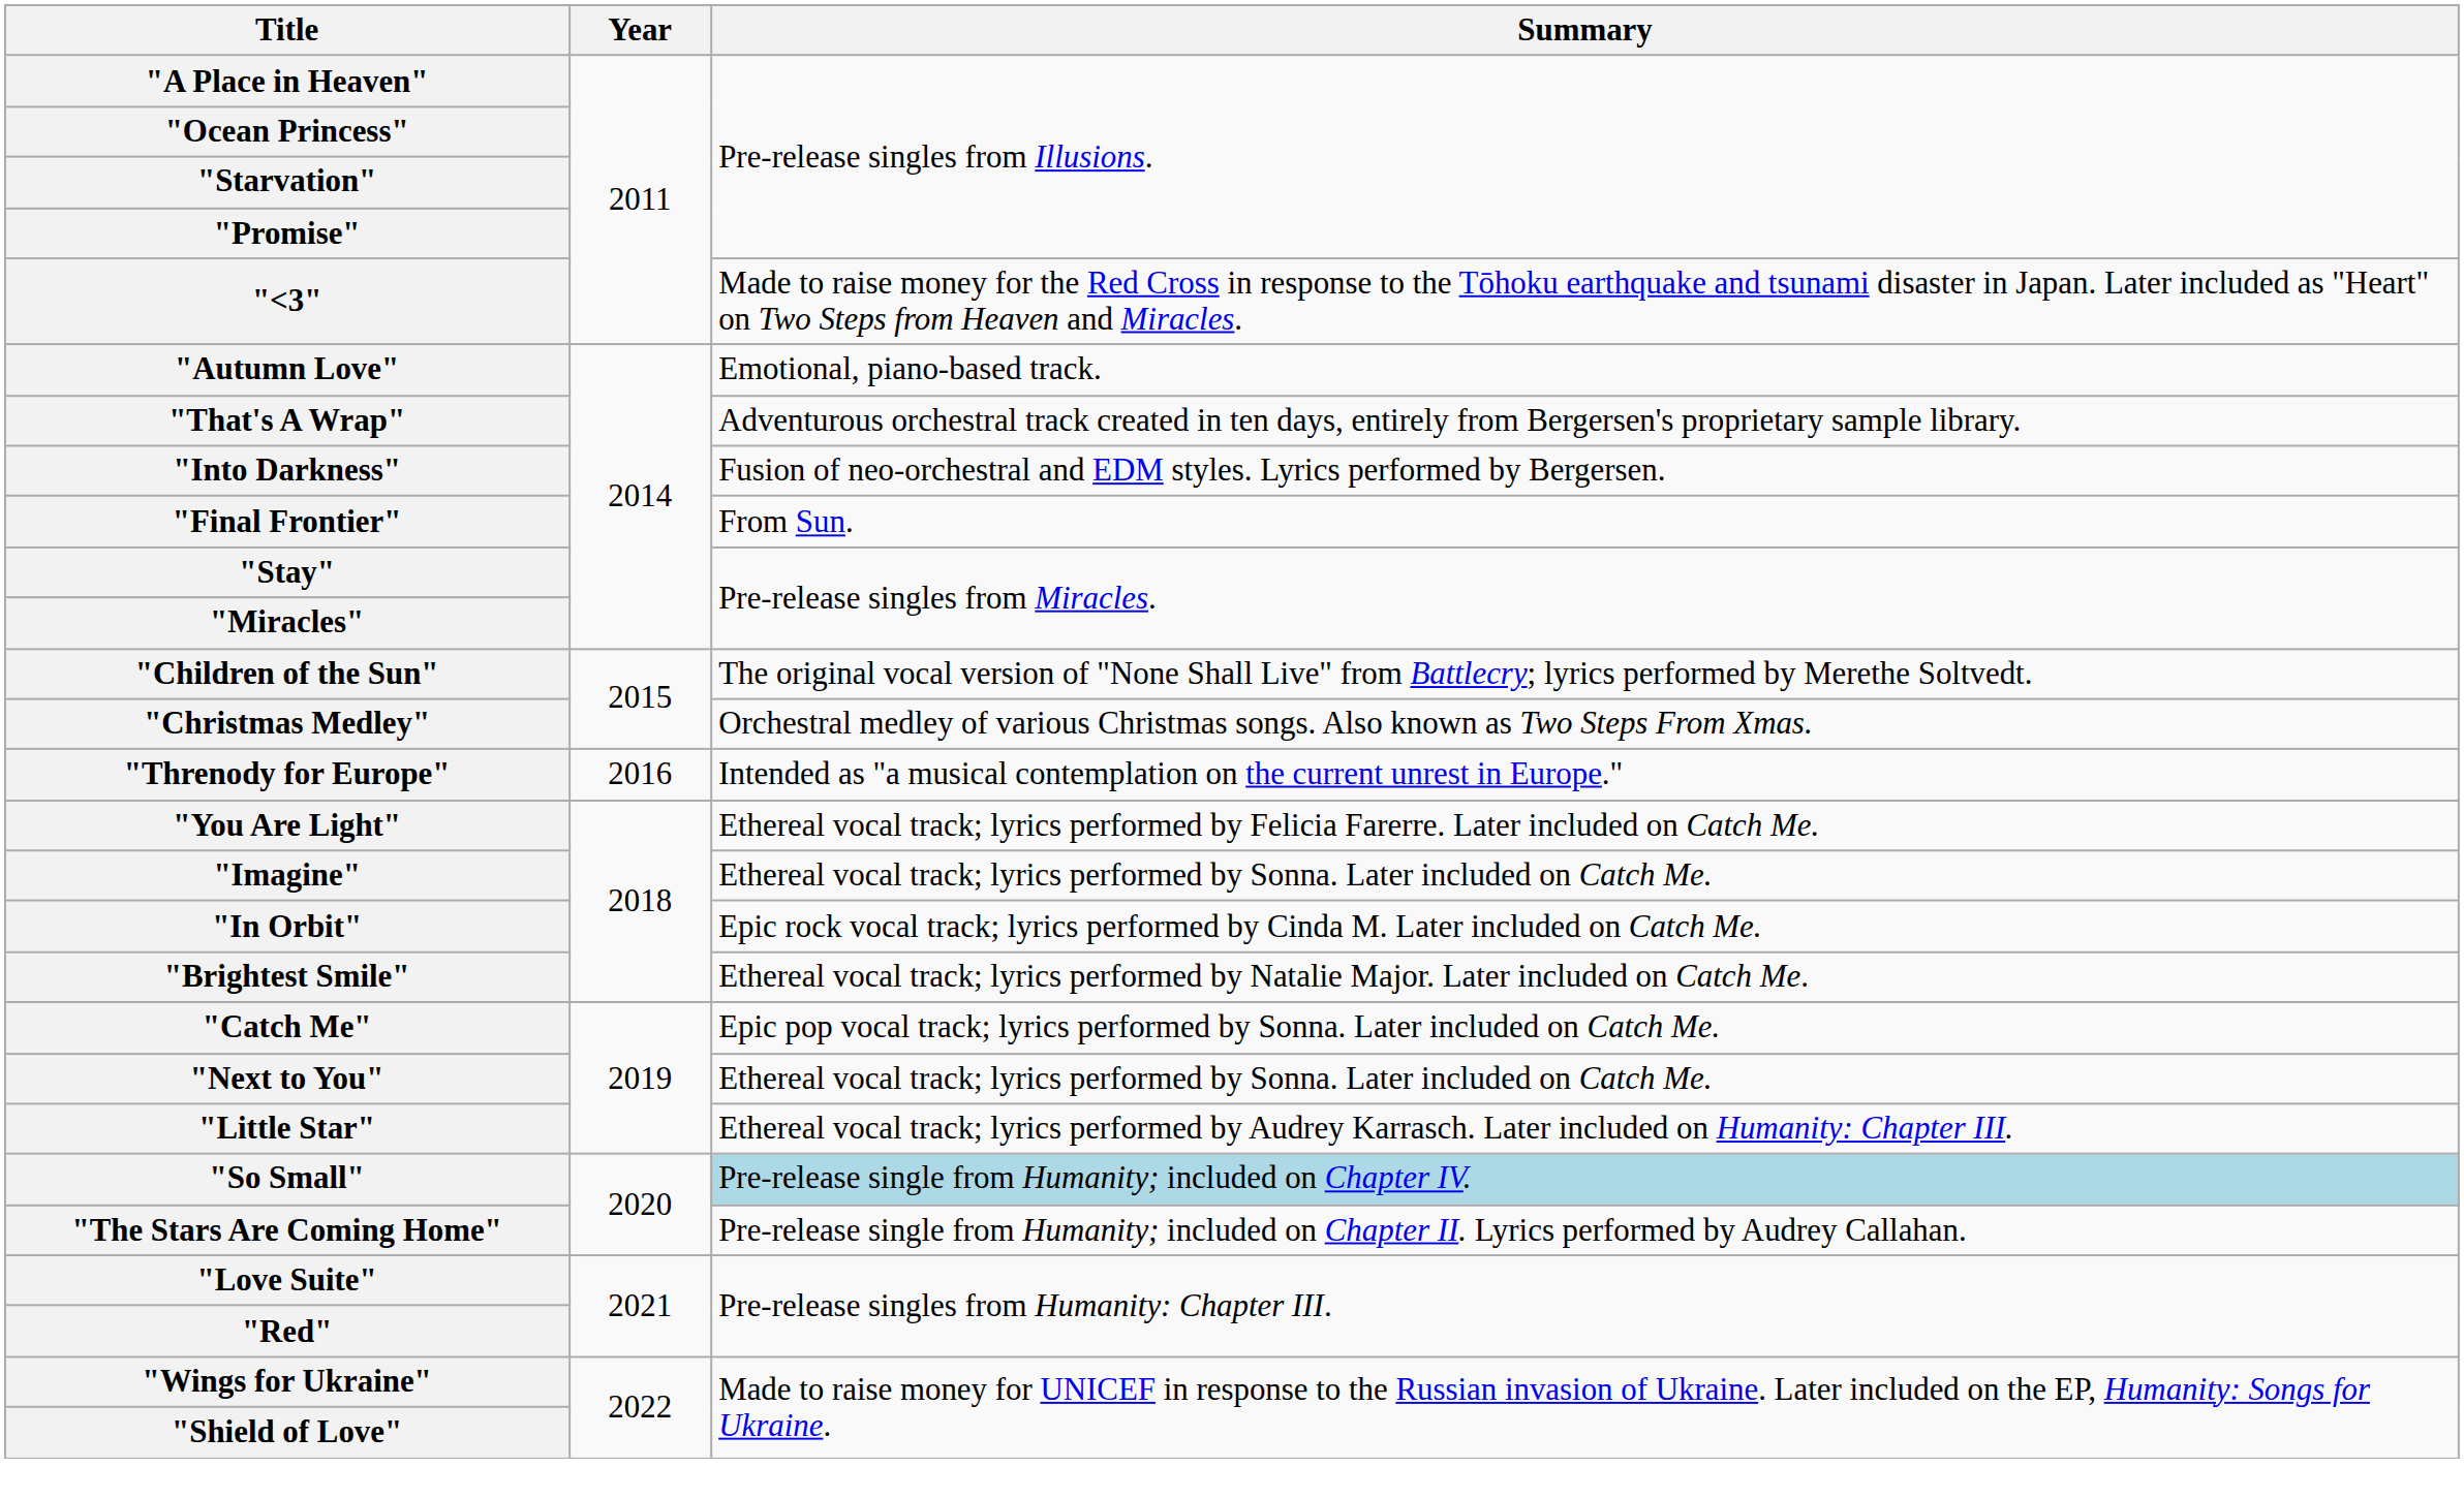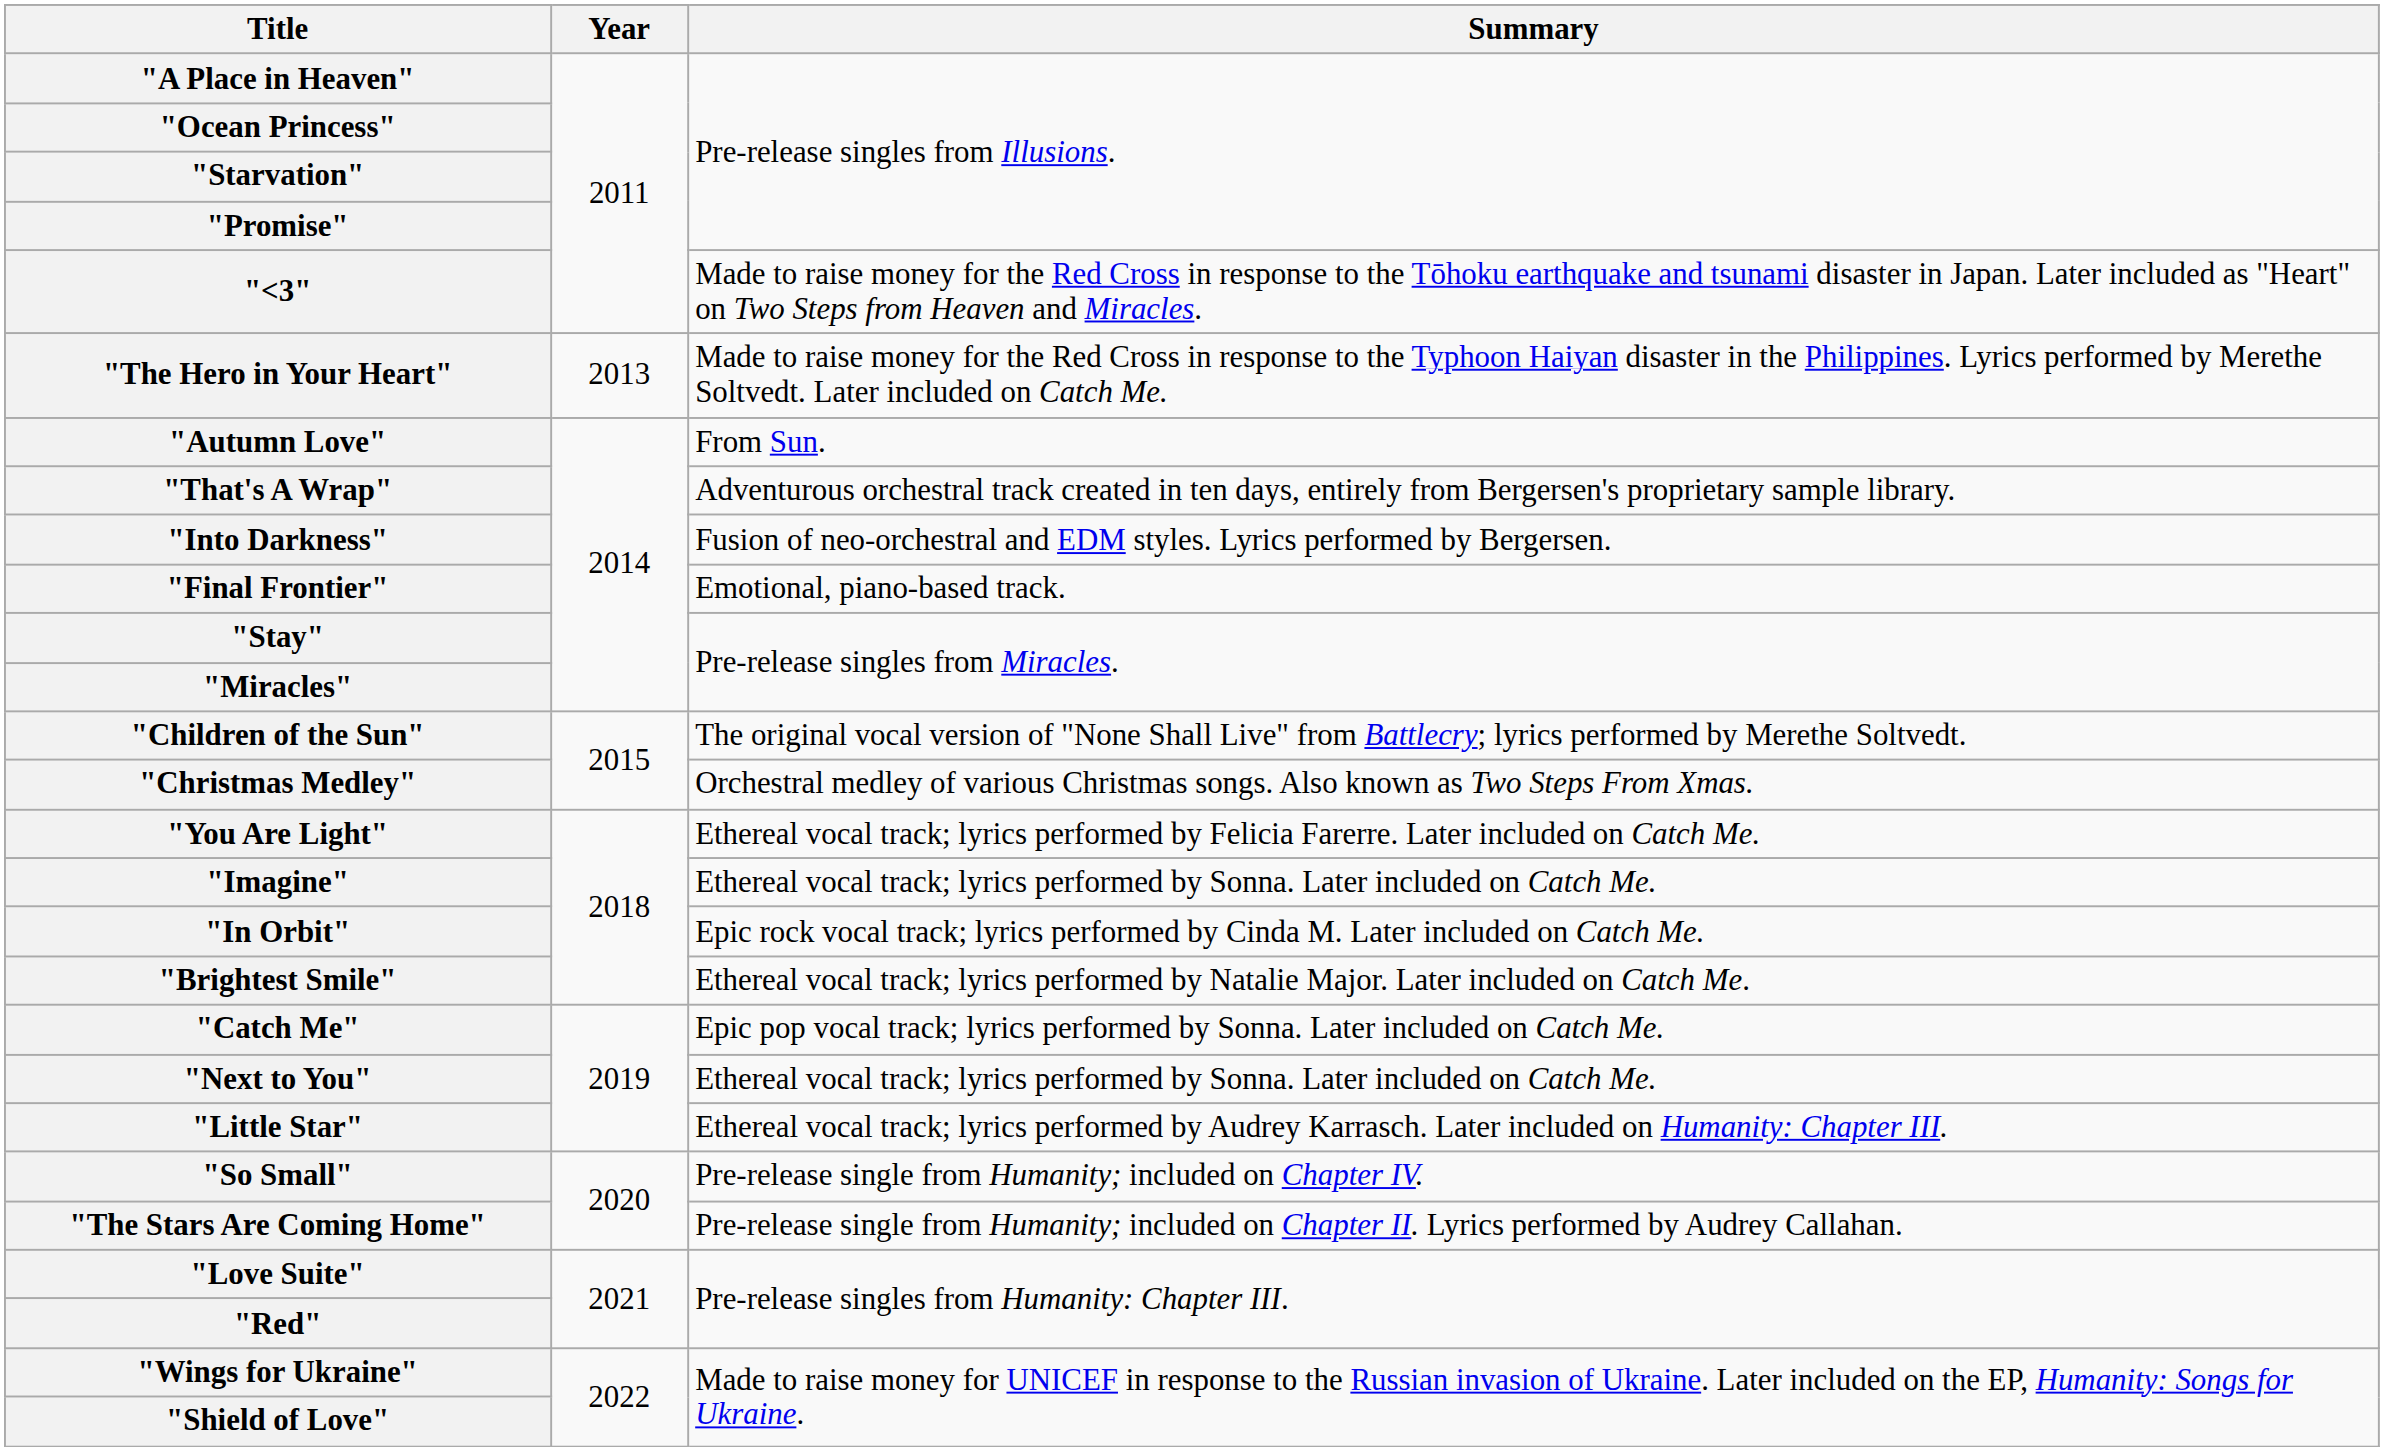+ row: "The Hero in Your Heart" | 2013 | Made to raise money for the Red Cross in response to the Typhoon Haiyan disaster in the Philippines. Lyrics performed by Merethe Soltvedt. Later included on Catch Me.
"Autumn Love" | Summary: Emotional, piano-based track. -> From Sun.
"Final Frontier" | Summary: From Sun. -> Emotional, piano-based track.
- row: "Threnody for Europe" | 2016 | Intended as "a musical contemplation on the current unrest in Europe."
"So Small" | Summary: lightblue background -> no background
